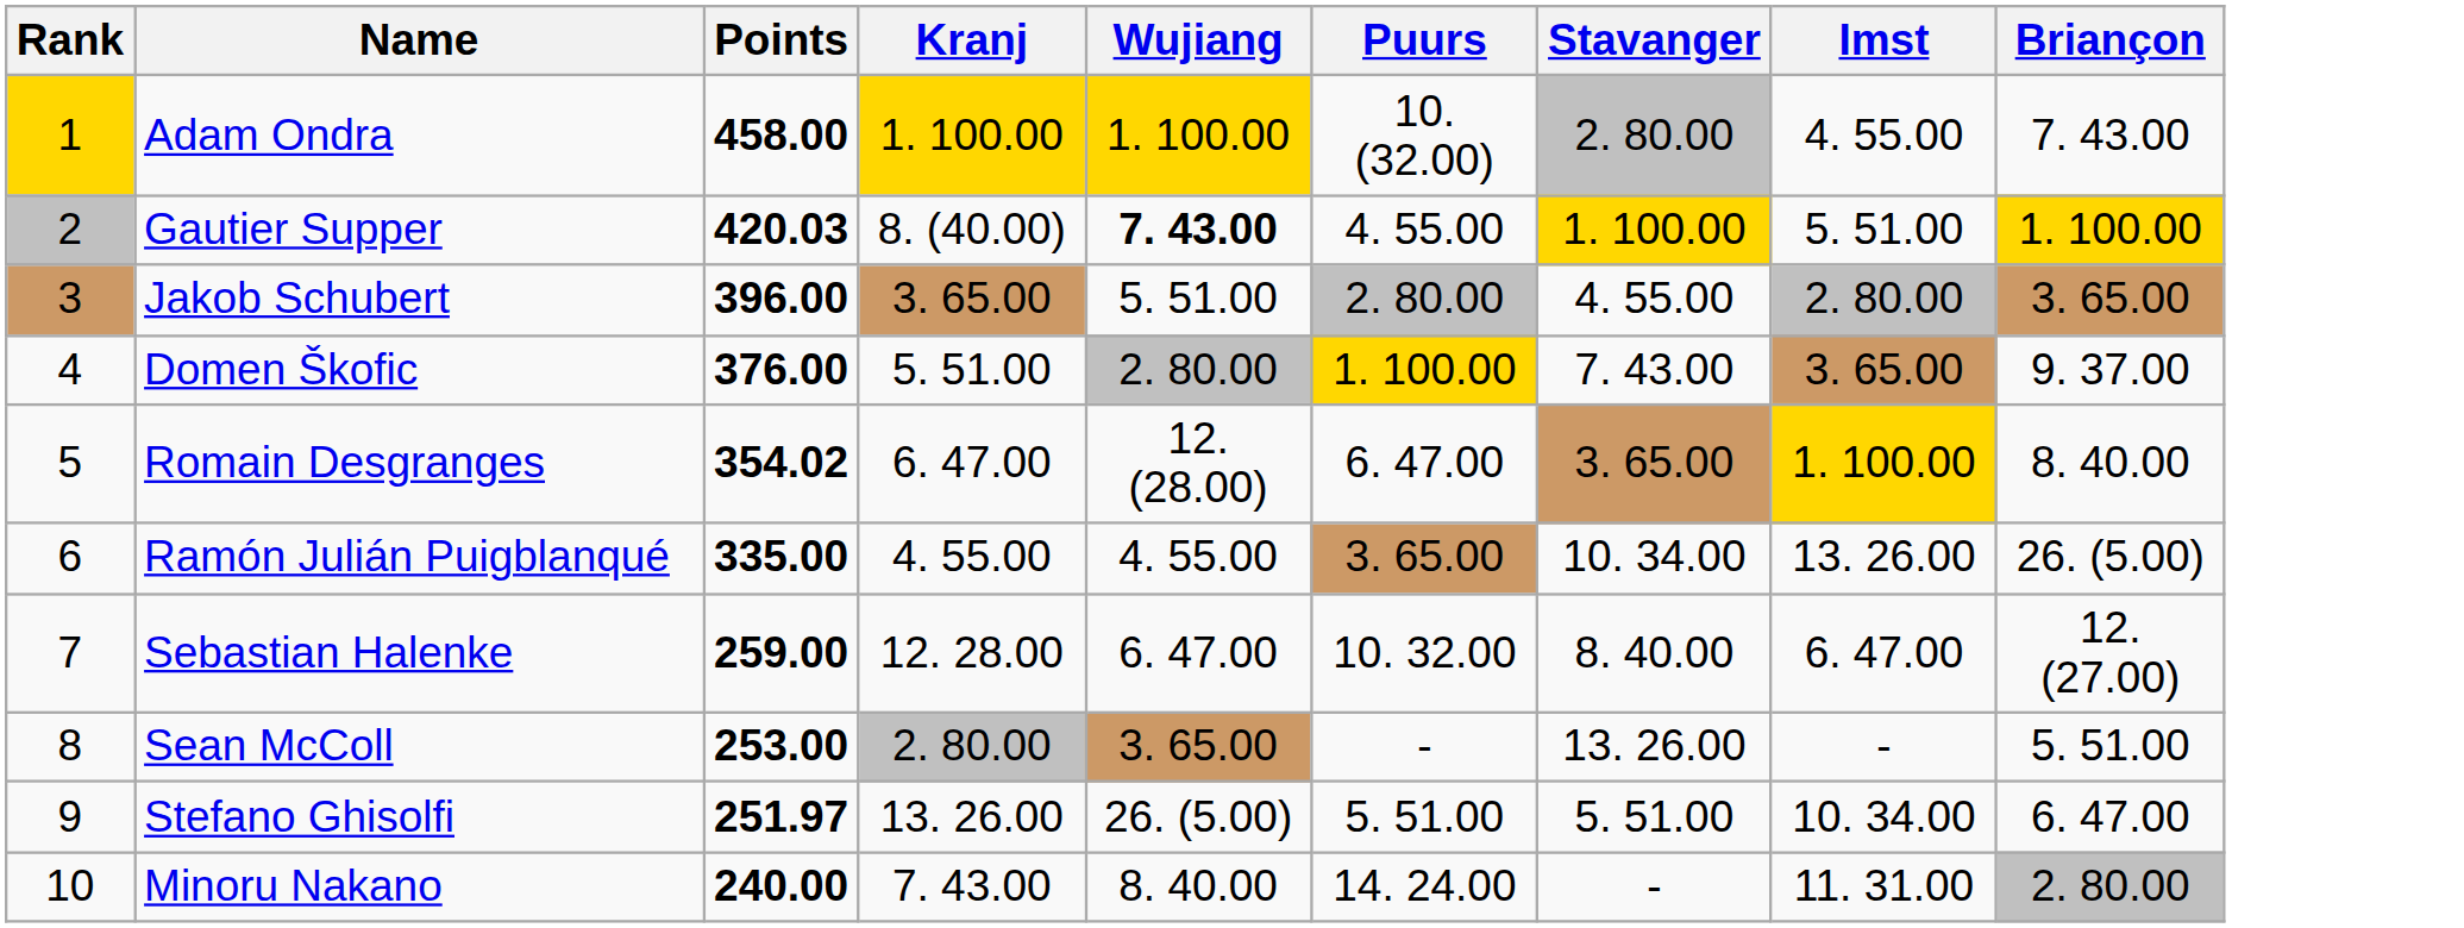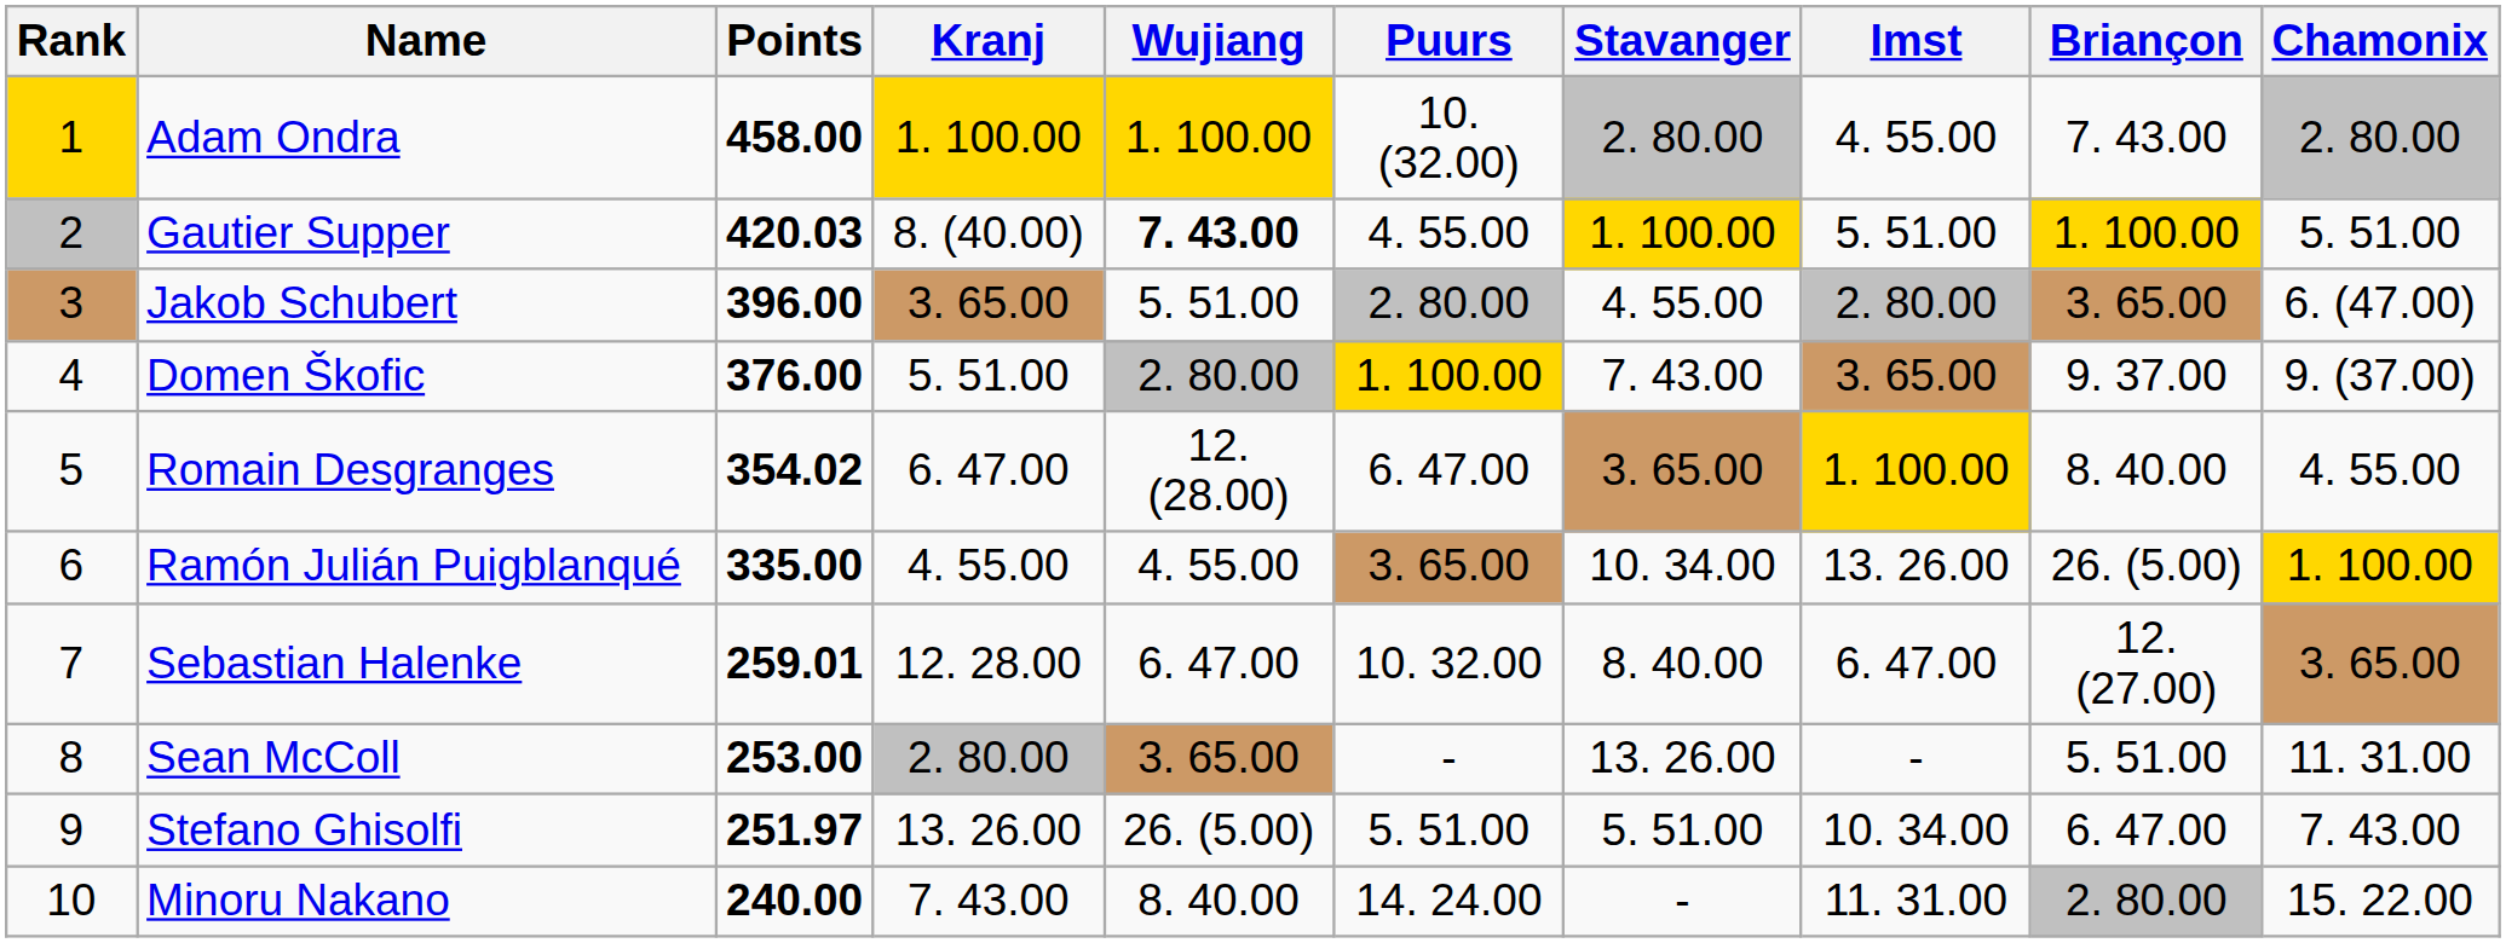+ column: Chamonix | 2. 80.00 | 5. 51.00 | 6. (47.00) | 9. (37.00) | 4. 55.00 | 1. 100.00 | 3. 65.00 | 11. 31.00 | 7. 43.00 | 15. 22.00
Sebastian Halenke | Points: 259.00 -> 259.01
